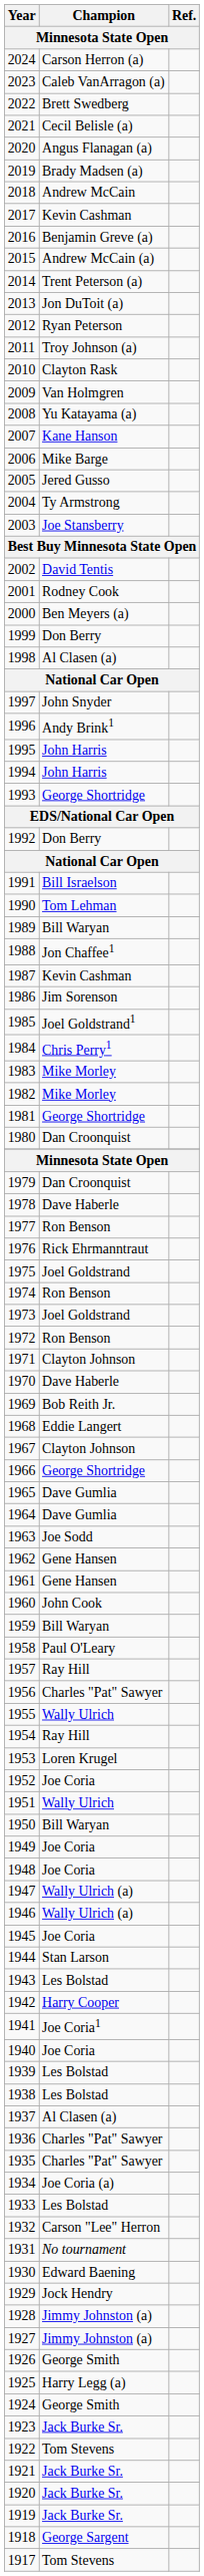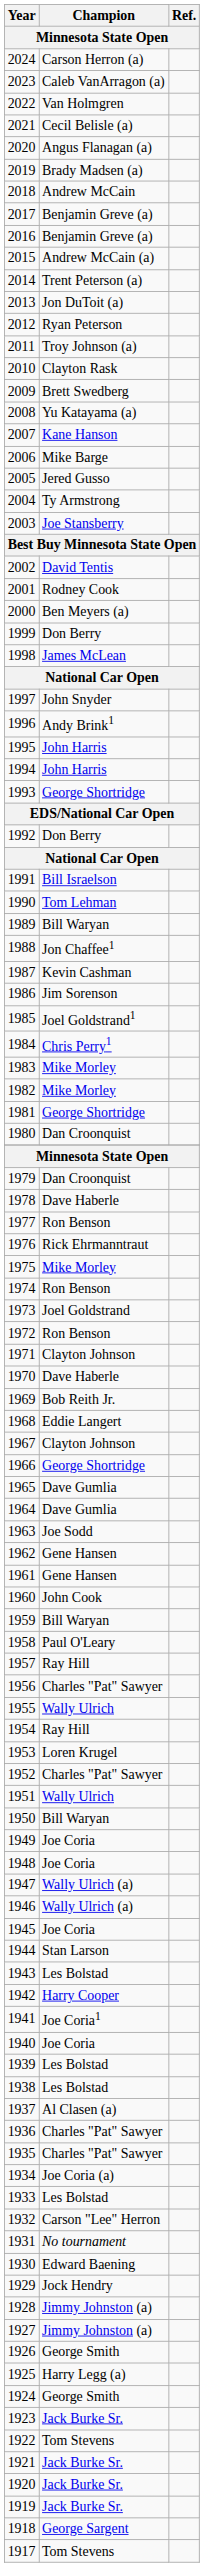2022 | Champion: Brett Swedberg -> Van Holmgren
2017 | Champion: Kevin Cashman -> Benjamin Greve (a)
2009 | Champion: Van Holmgren -> Brett Swedberg
1998 | Champion: Al Clasen (a) -> James McLean
1975 | Champion: Joel Goldstrand -> Mike Morley
1952 | Champion: Joe Coria -> Charles "Pat" Sawyer
